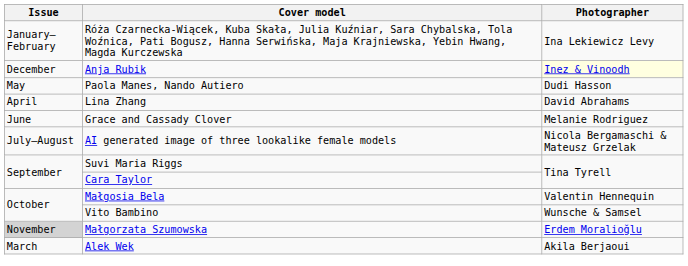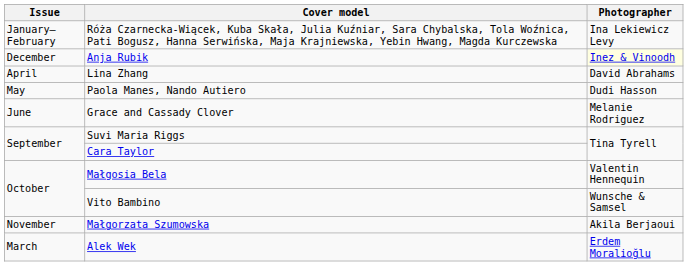rows swapped: Lina Zhang <-> Paola Manes, Nando Autiero
- row: July–August | AI generated image of three lookalike female models | Nicola Bergamaschi & Mateusz Grzelak
Małgorzata Szumowska | Issue: lightgrey background -> no background
Małgorzata Szumowska | Photographer: Erdem Moralioğlu -> Akila Berjaoui
Alek Wek | Photographer: Akila Berjaoui -> Erdem Moralioğlu
